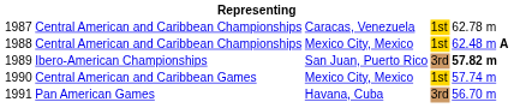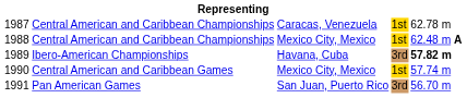1989 | column 3: San Juan, Puerto Rico -> Havana, Cuba
1991 | column 3: Havana, Cuba -> San Juan, Puerto Rico
